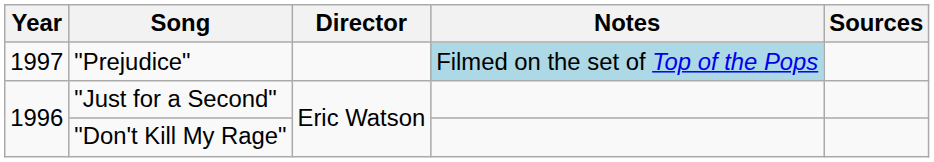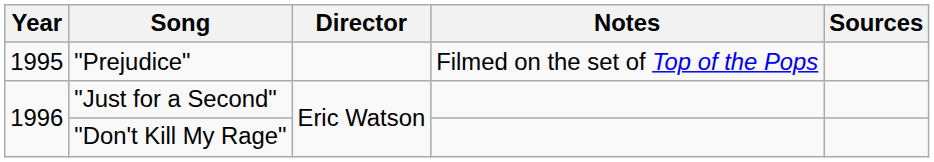"Prejudice" | Year: 1997 -> 1995
"Prejudice" | Notes: lightblue background -> no background
